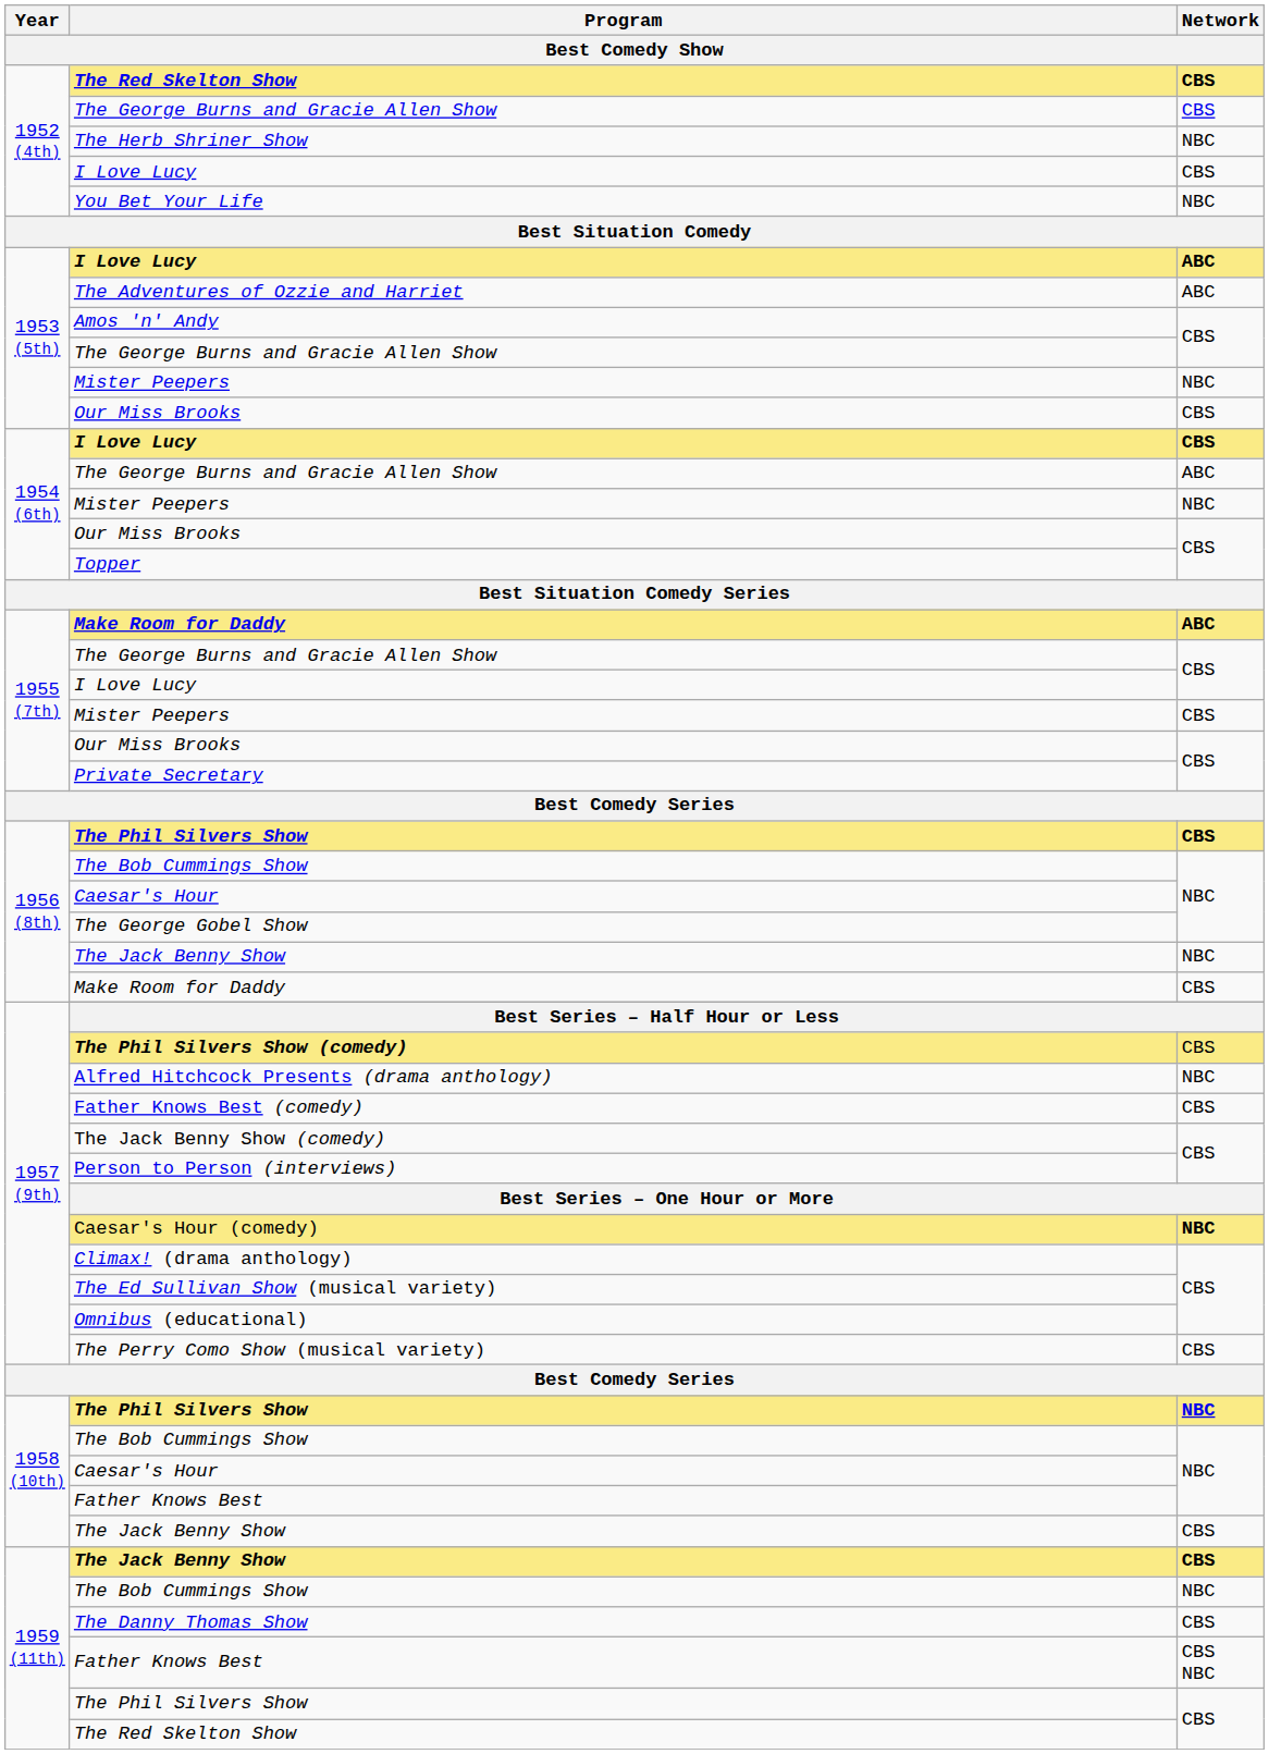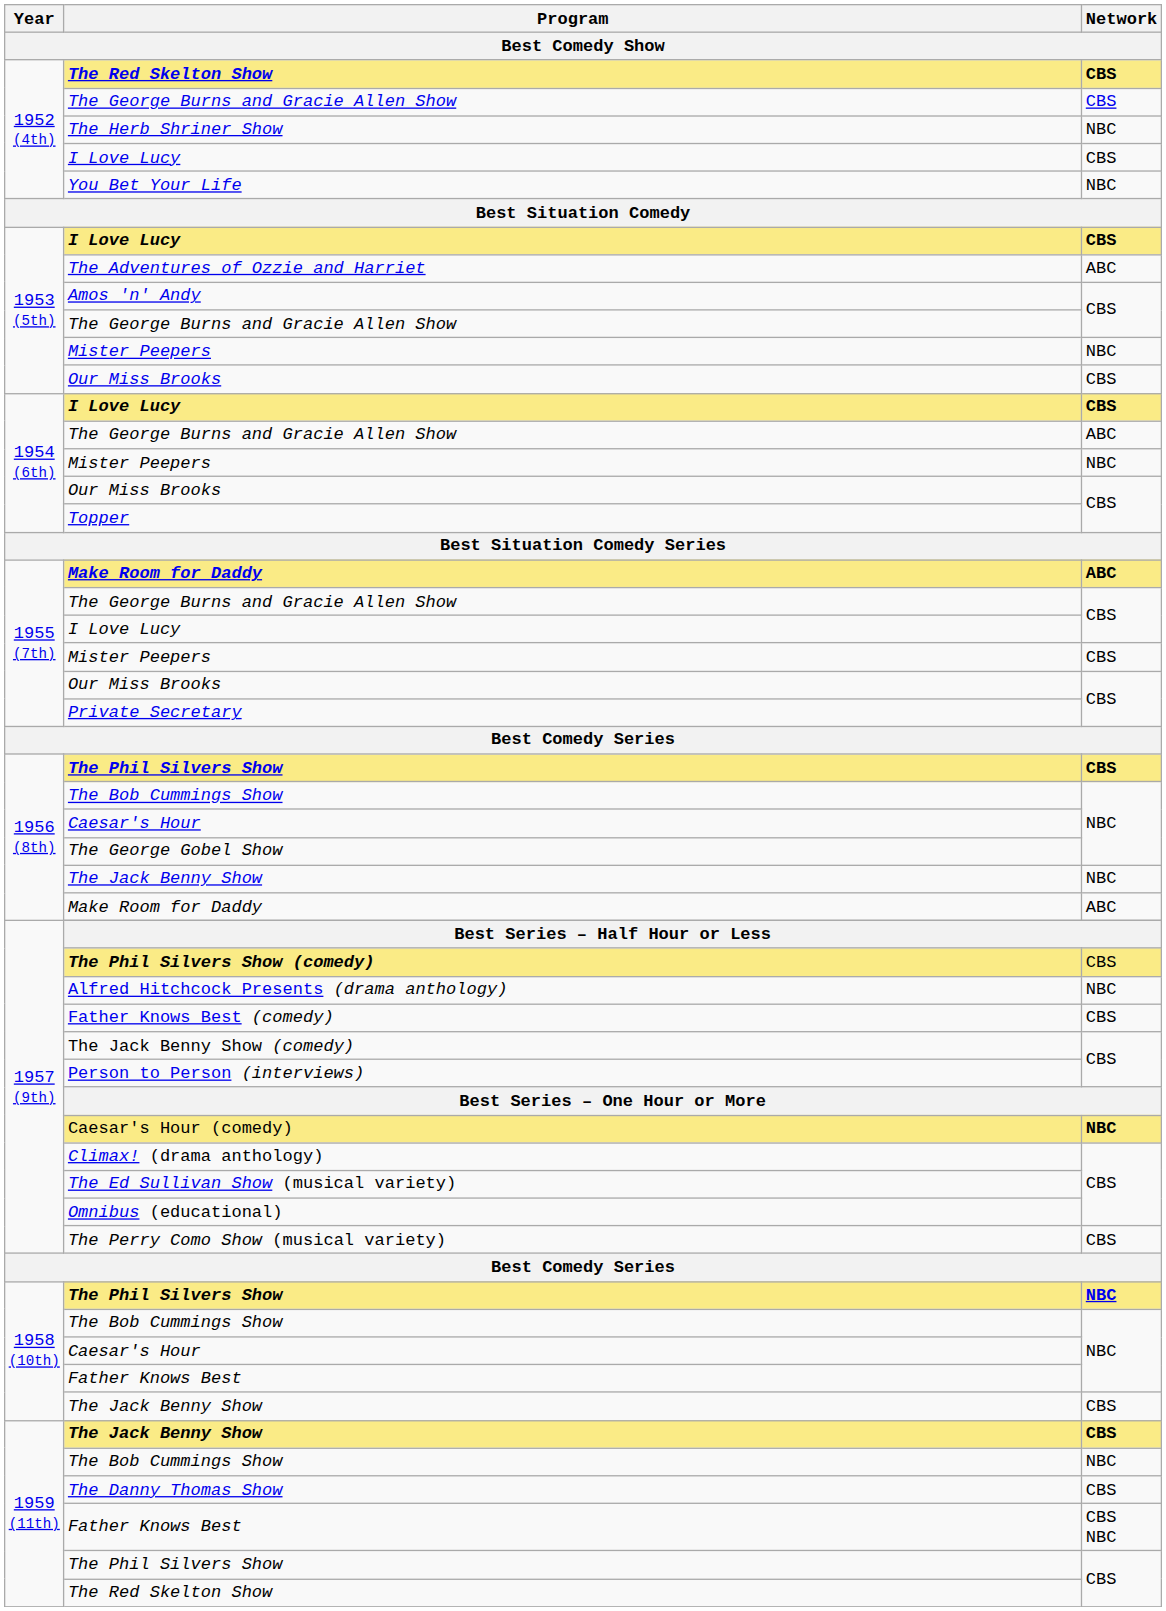1953 (5th) / I Love Lucy | Network / Best Comedy Show: ABC -> CBS
1956 (8th) / Make Room for Daddy | Network / Best Comedy Show: CBS -> ABC
